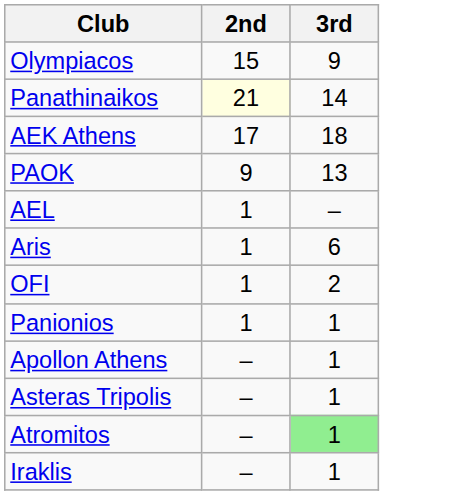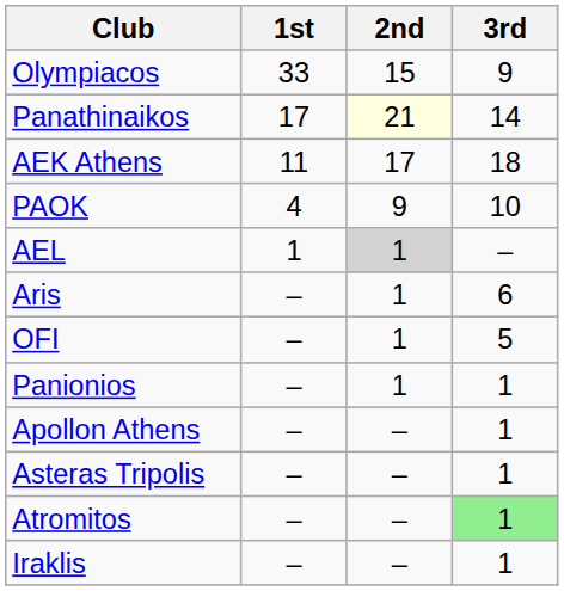+ column: 1st | 33 | 17 | 11 | 4 | 1 | – | – | – | – | – | – | –
PAOK | 3rd: 13 -> 10
AEL | 2nd: no background -> lightgrey background
OFI | 3rd: 2 -> 5
